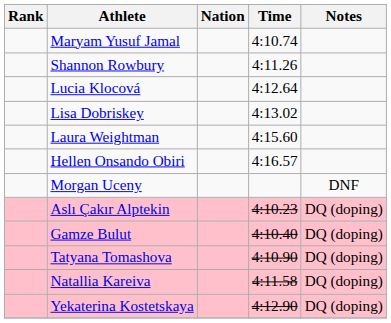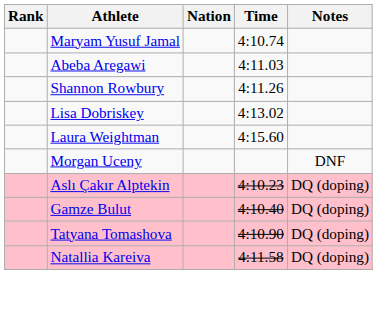+ row: Abeba Aregawi | 4:11.03
- row: Lucia Klocová | 4:12.64
- row: Hellen Onsando Obiri | 4:16.57
- row: Yekaterina Kostetskaya | 4:12.90 | DQ (doping)
